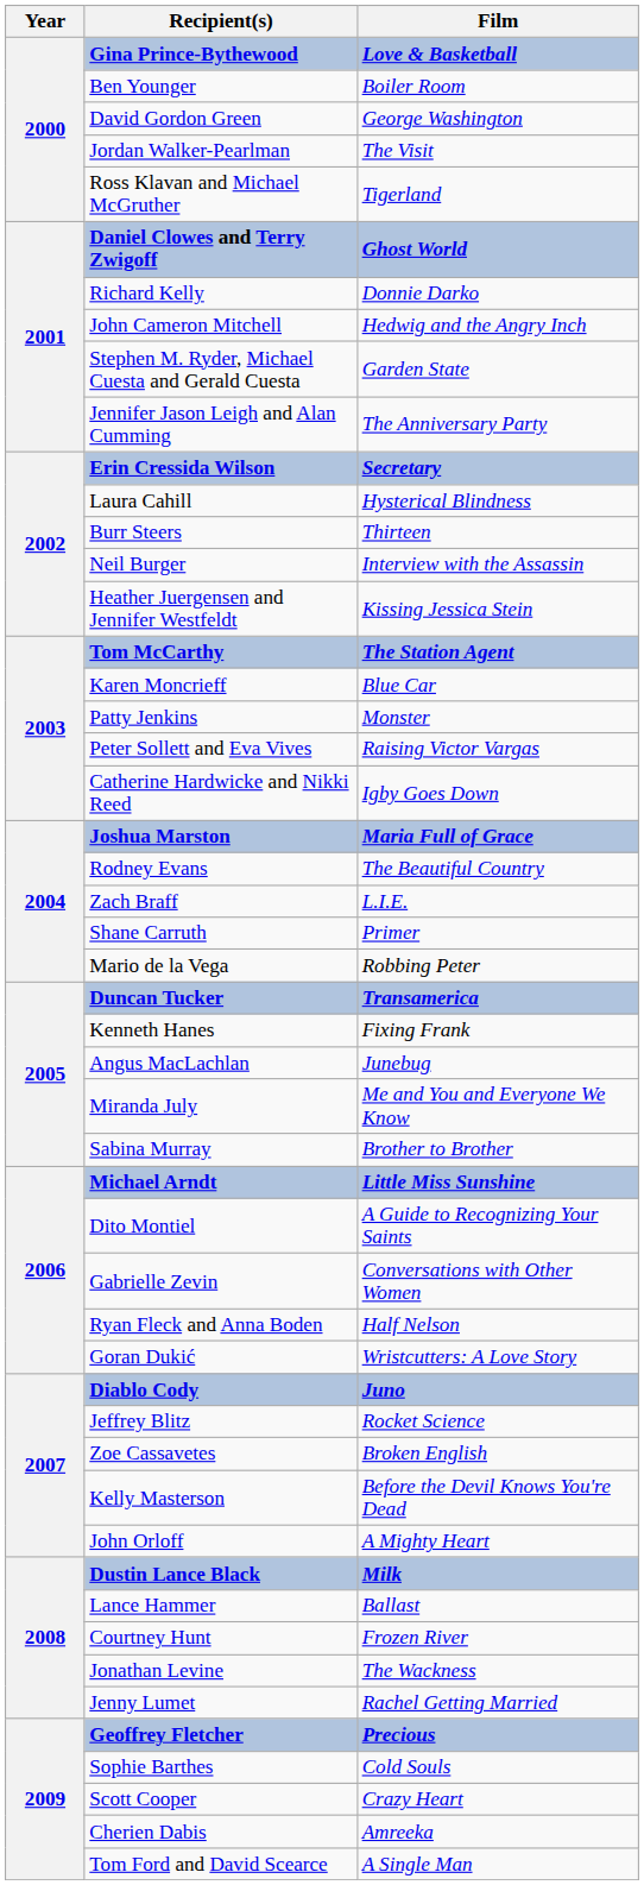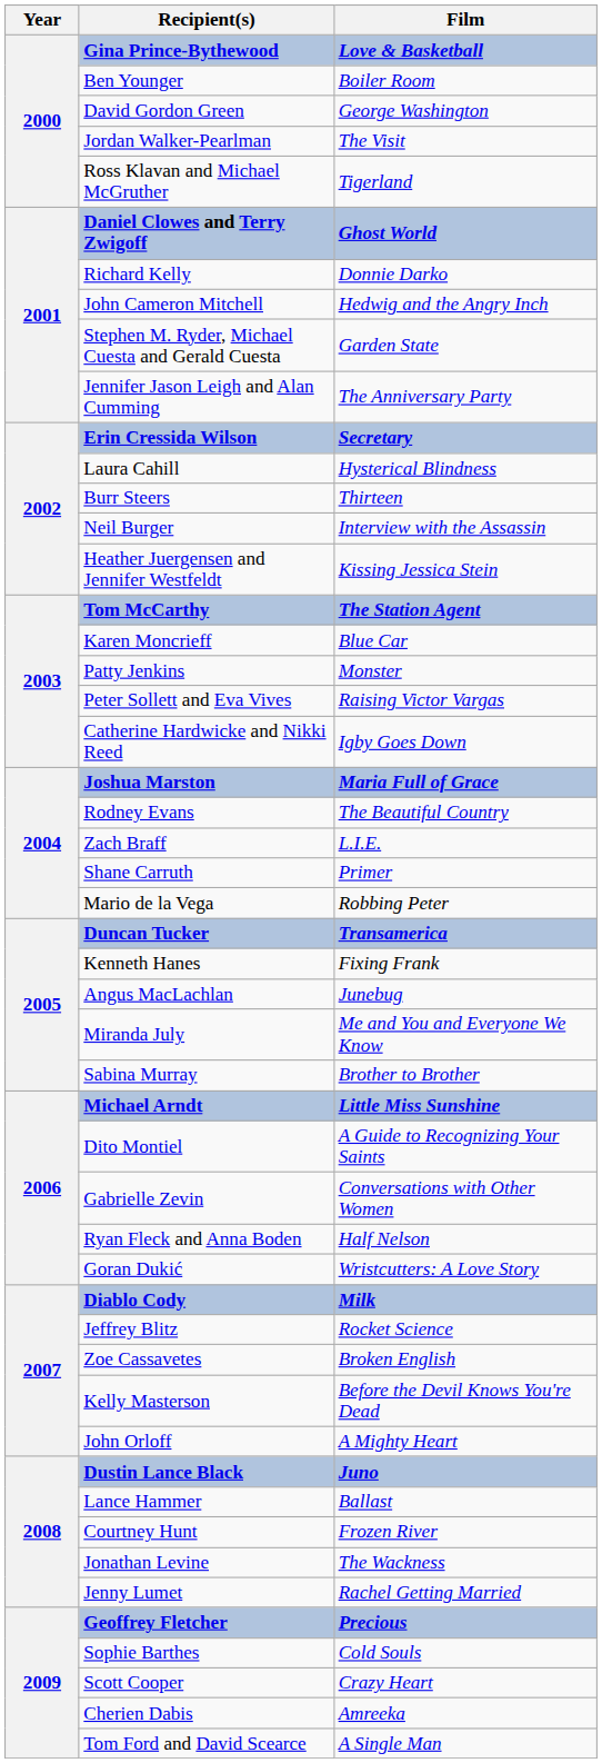Diablo Cody | Film: Juno -> Milk
Dustin Lance Black | Film: Milk -> Juno
